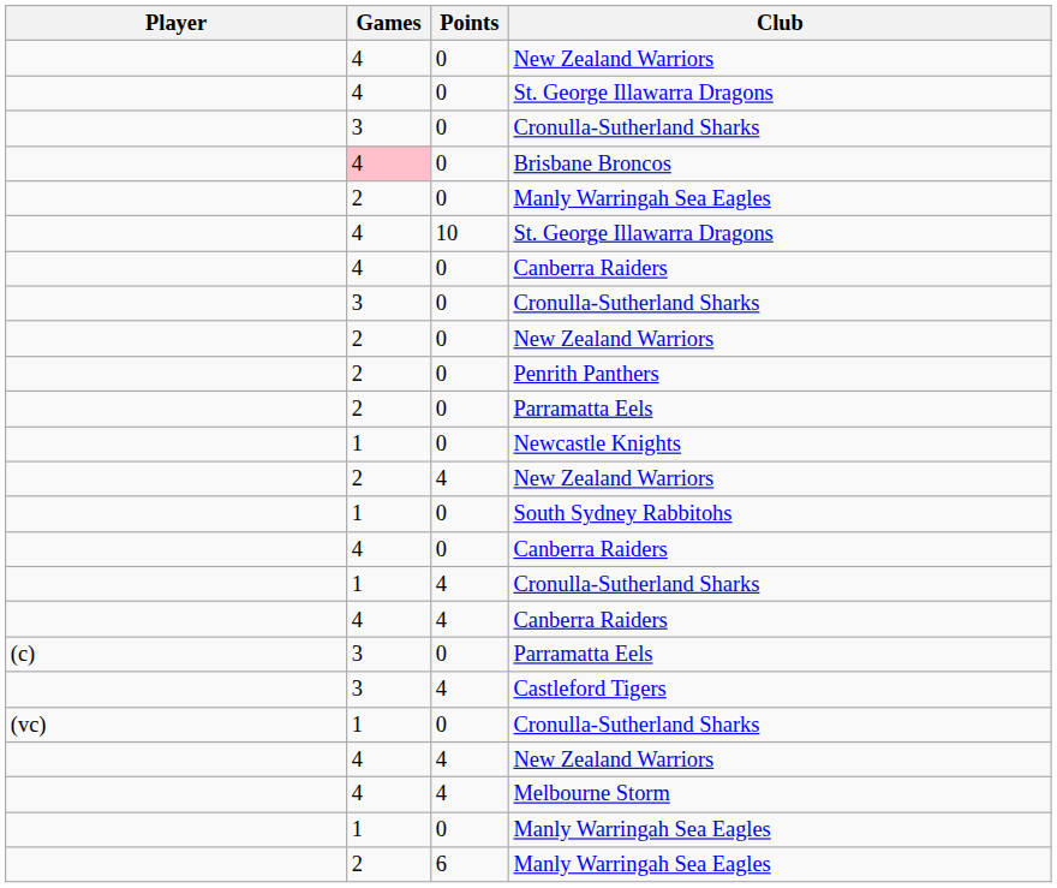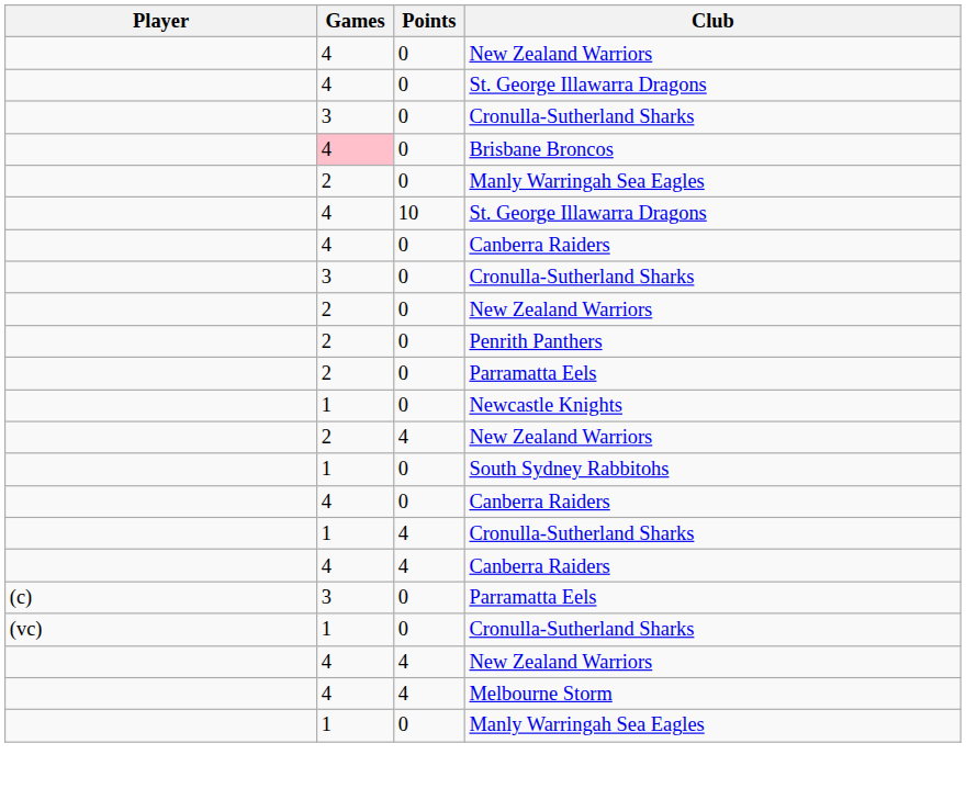- row: 3 | 4 | Castleford Tigers
- row: 2 | 6 | Manly Warringah Sea Eagles
